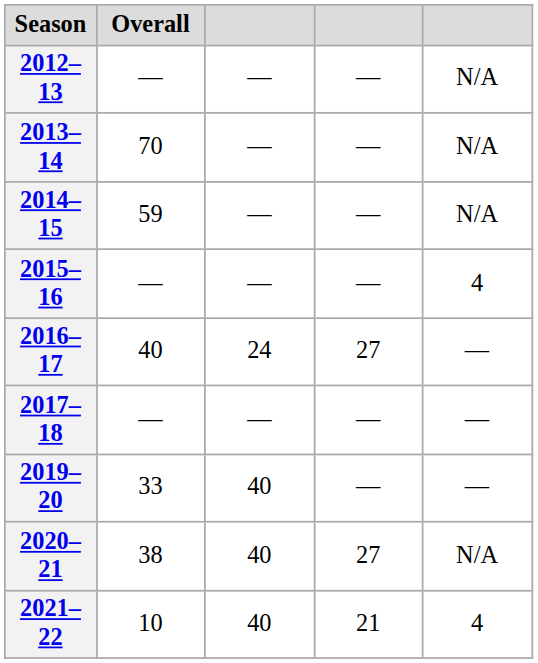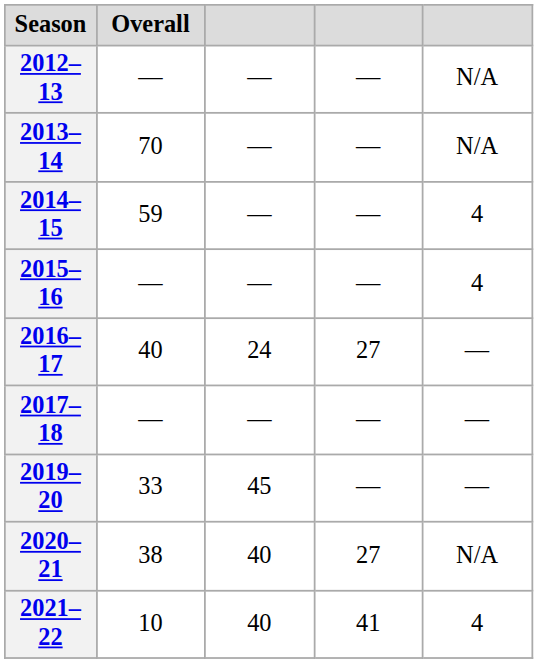2014–15 | column 5: N/A -> 4
2019–20 | column 3: 40 -> 45
2021–22 | column 4: 21 -> 41
